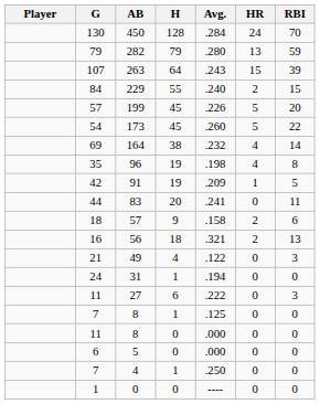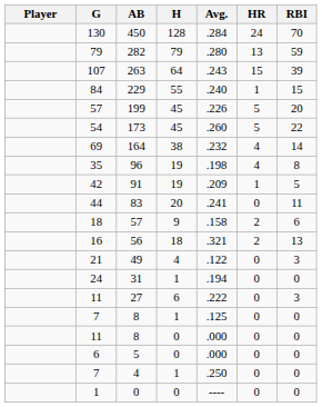229 | HR: 2 -> 1
